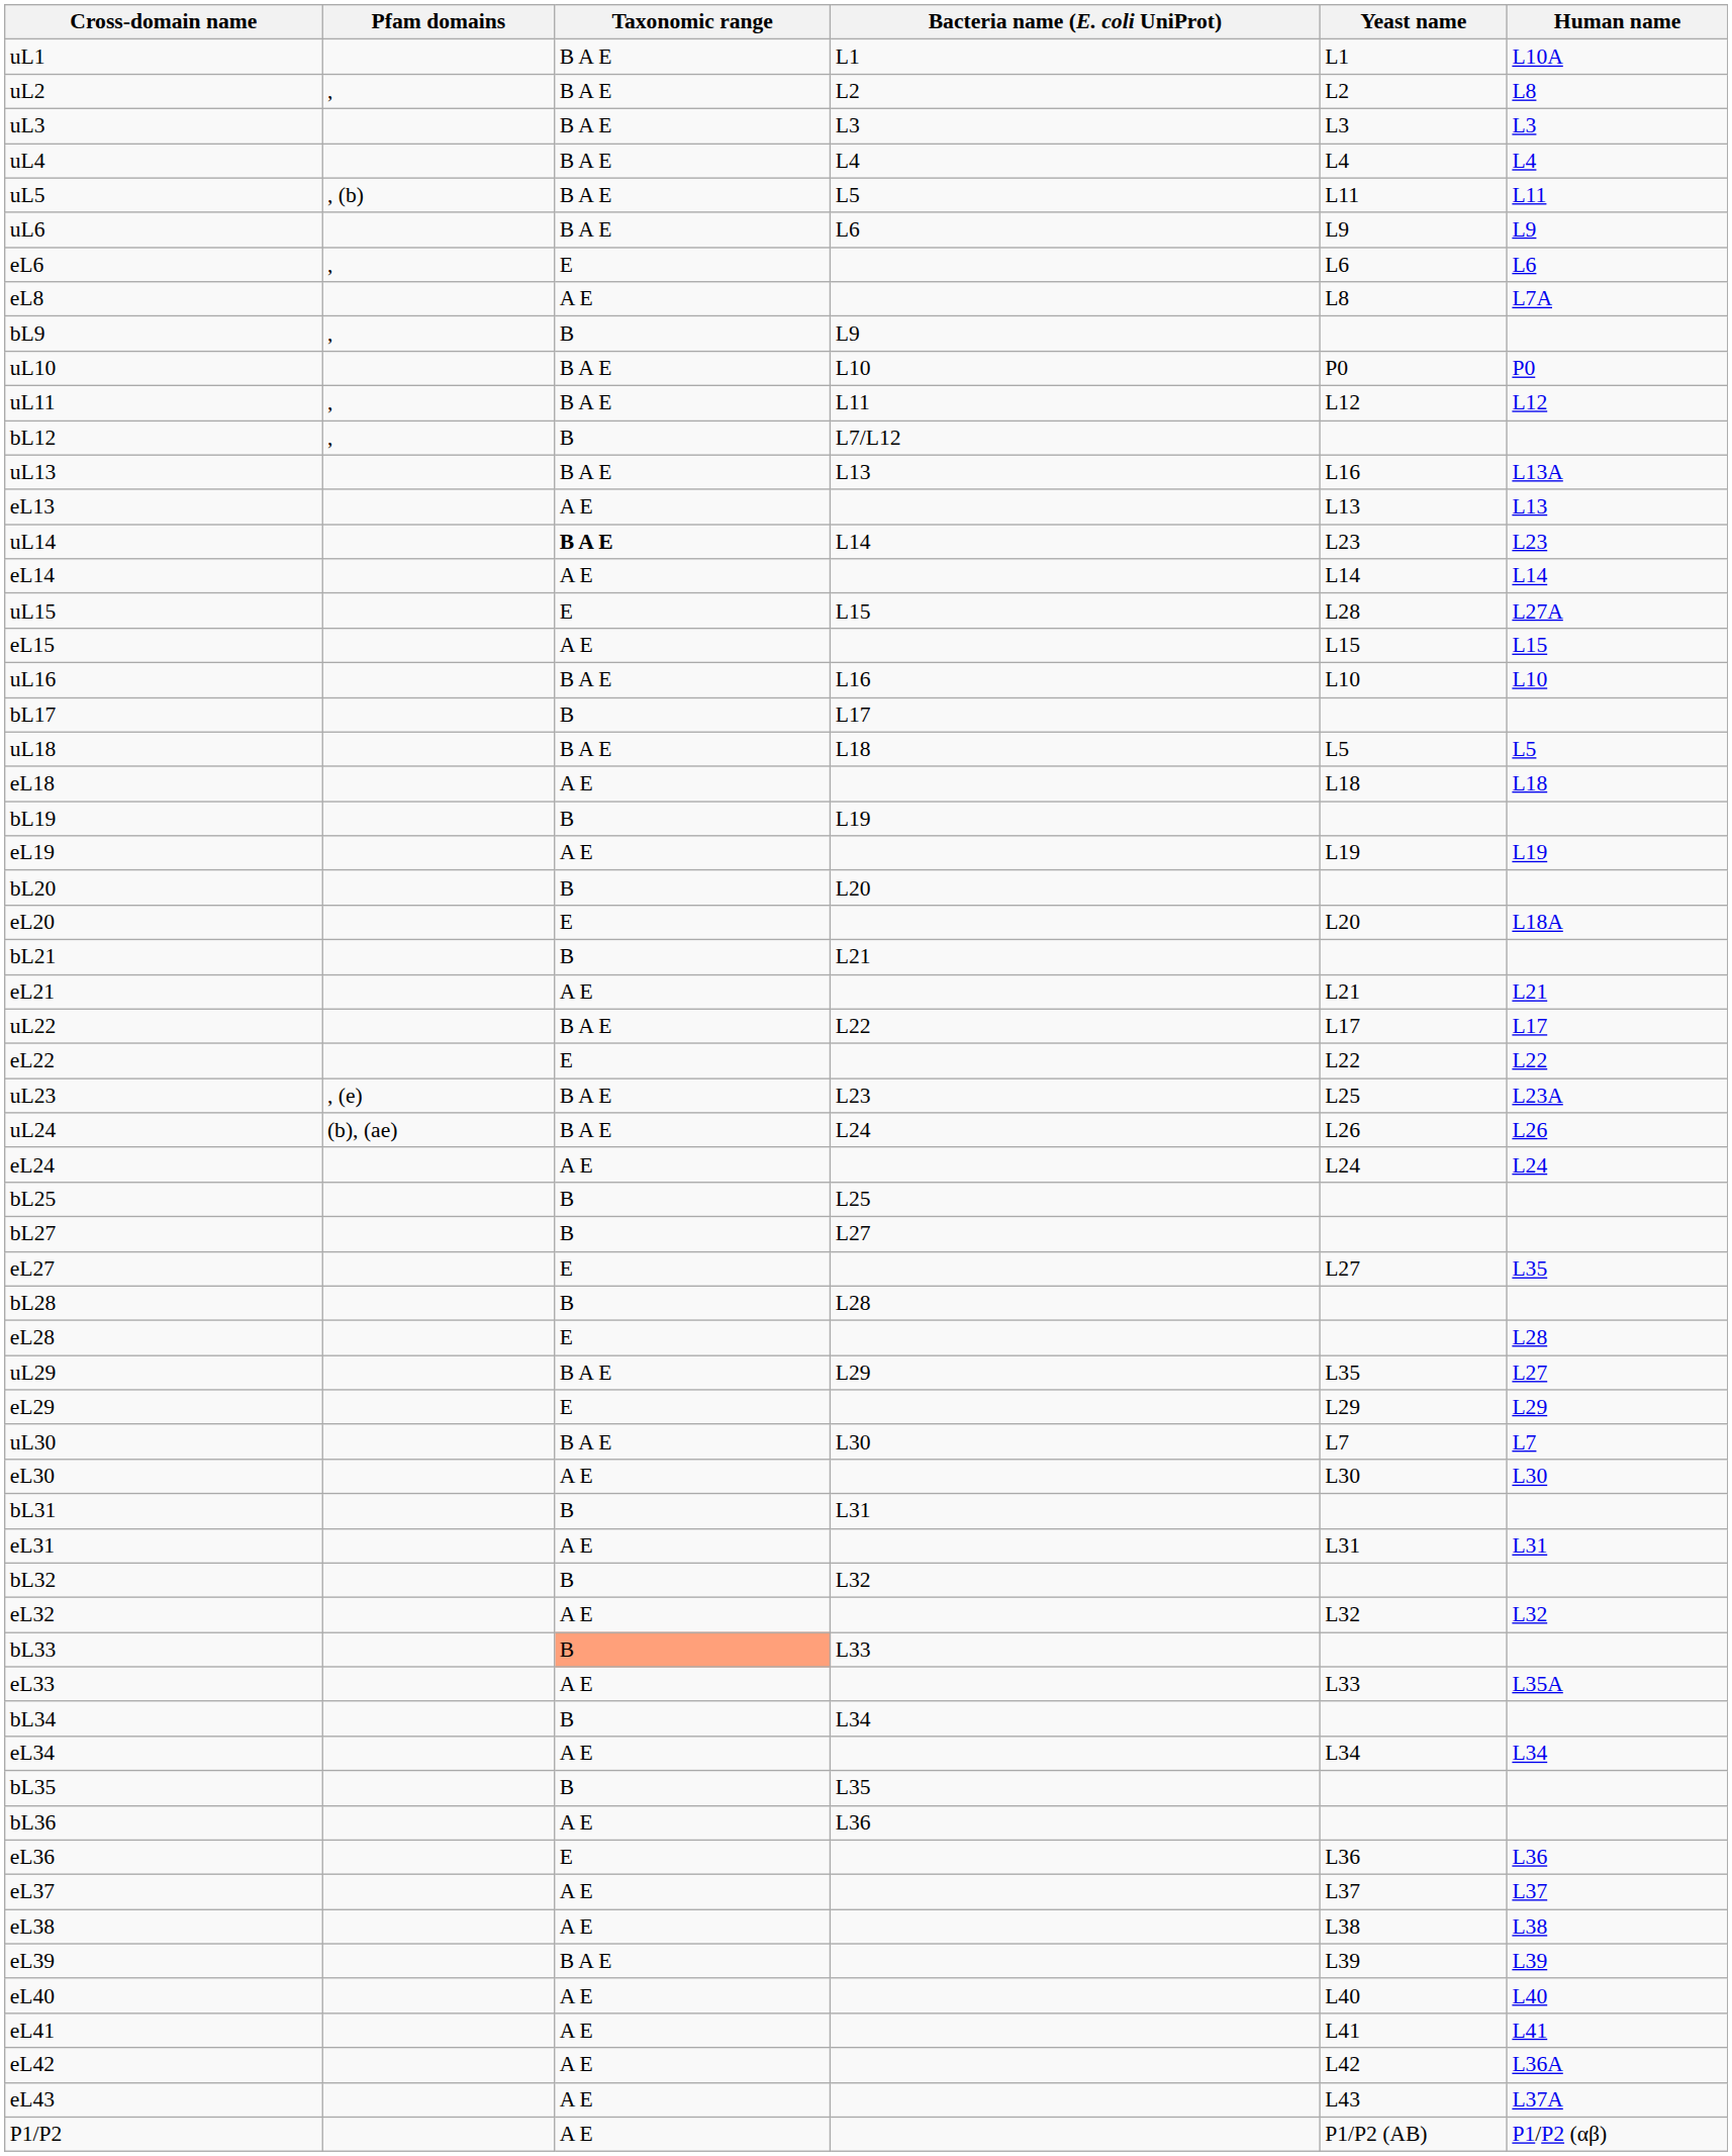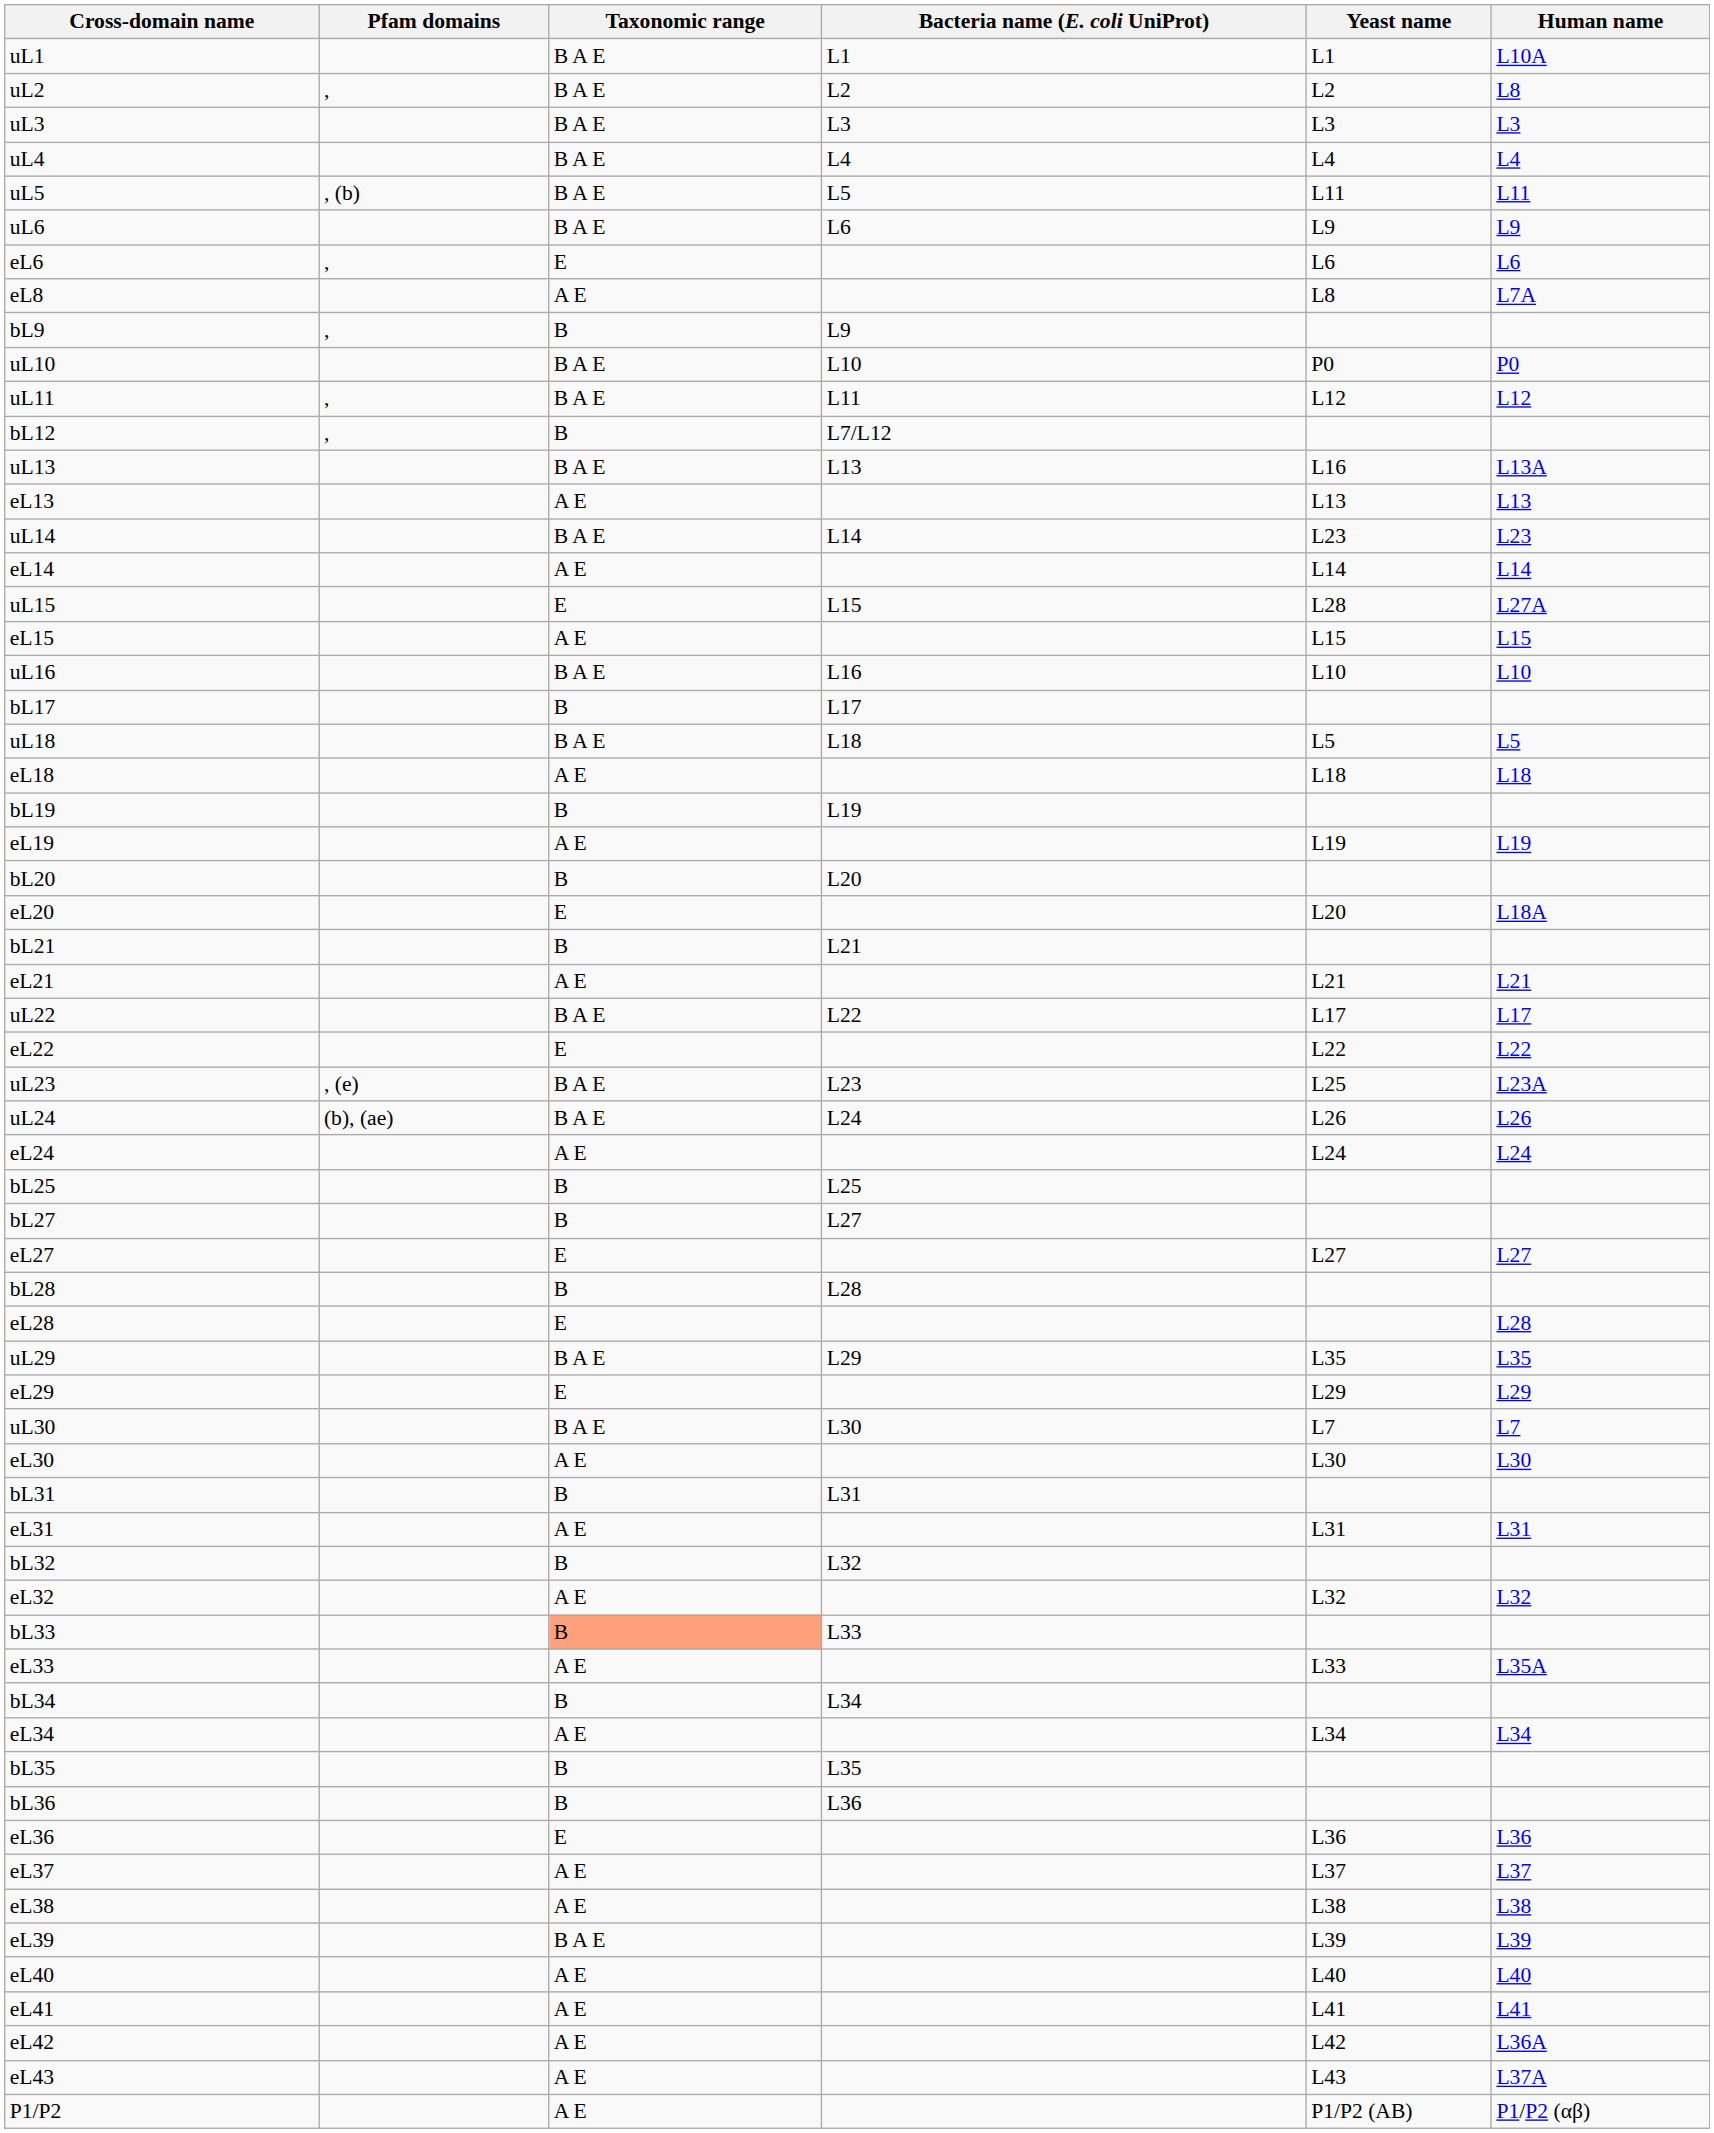uL14 | Taxonomic range: bold -> normal
eL27 | Human name: L35 -> L27
uL29 | Human name: L27 -> L35
bL36 | Taxonomic range: A E -> B
